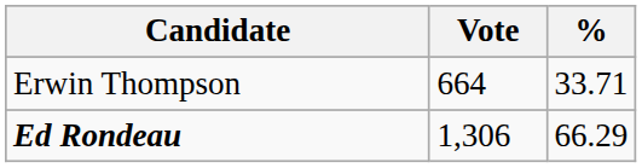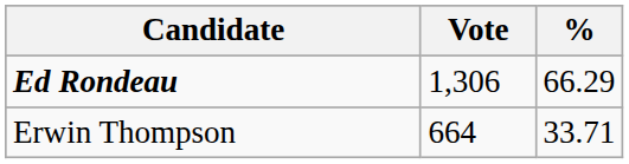rows swapped: Ed Rondeau <-> Erwin Thompson
